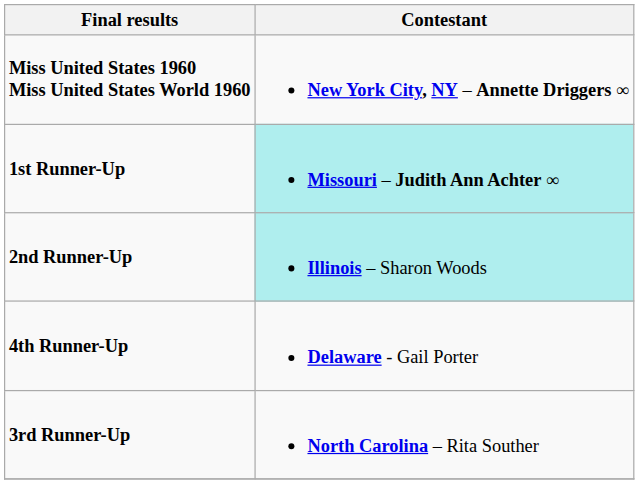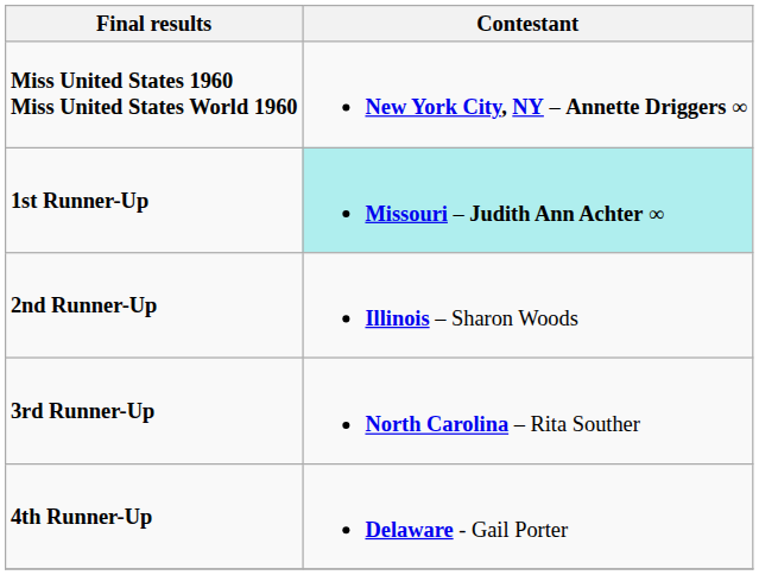2nd Runner-Up | Contestant: paleturquoise background -> no background
rows swapped: 3rd Runner-Up <-> 4th Runner-Up
